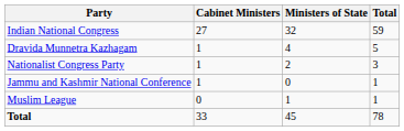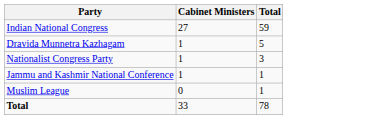- column: Ministers of State | 32 | 4 | 2 | 0 | 1 | 45
